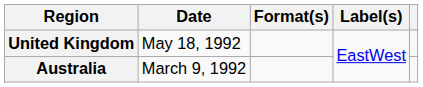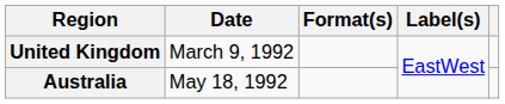United Kingdom | Date: May 18, 1992 -> March 9, 1992
Australia | Date: March 9, 1992 -> May 18, 1992
